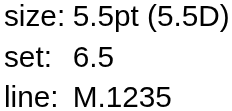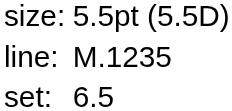rows swapped: set: <-> line:
